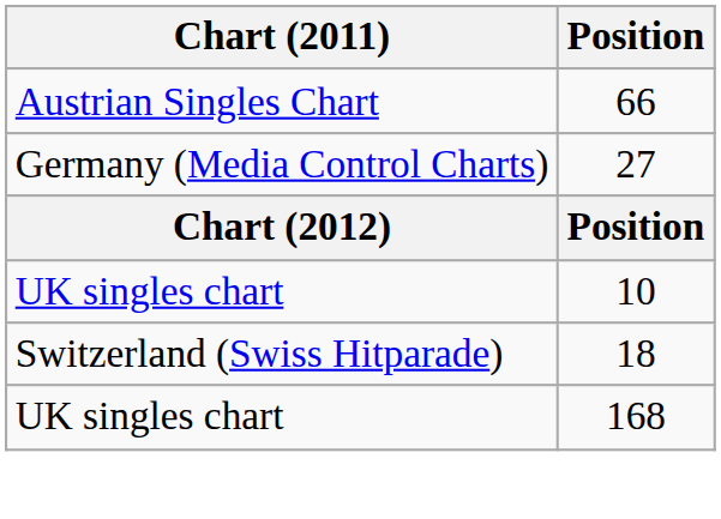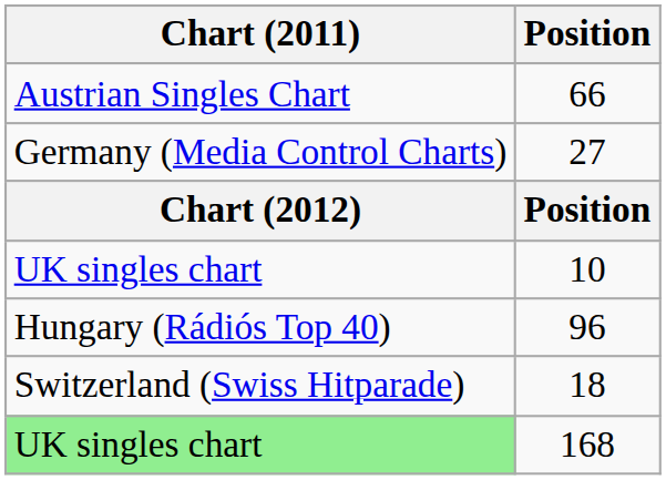+ row: Hungary (Rádiós Top 40) | 96
168 | Chart (2011): no background -> lightgreen background
